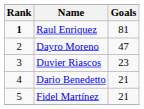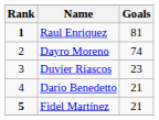Dayro Moreno | Goals: 47 -> 74
Fidel Martínez | Rank: normal -> bold
